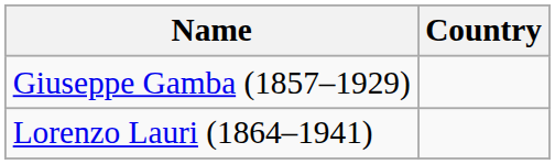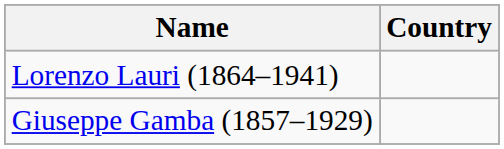rows swapped: Lorenzo Lauri (1864–1941) <-> Giuseppe Gamba (1857–1929)
